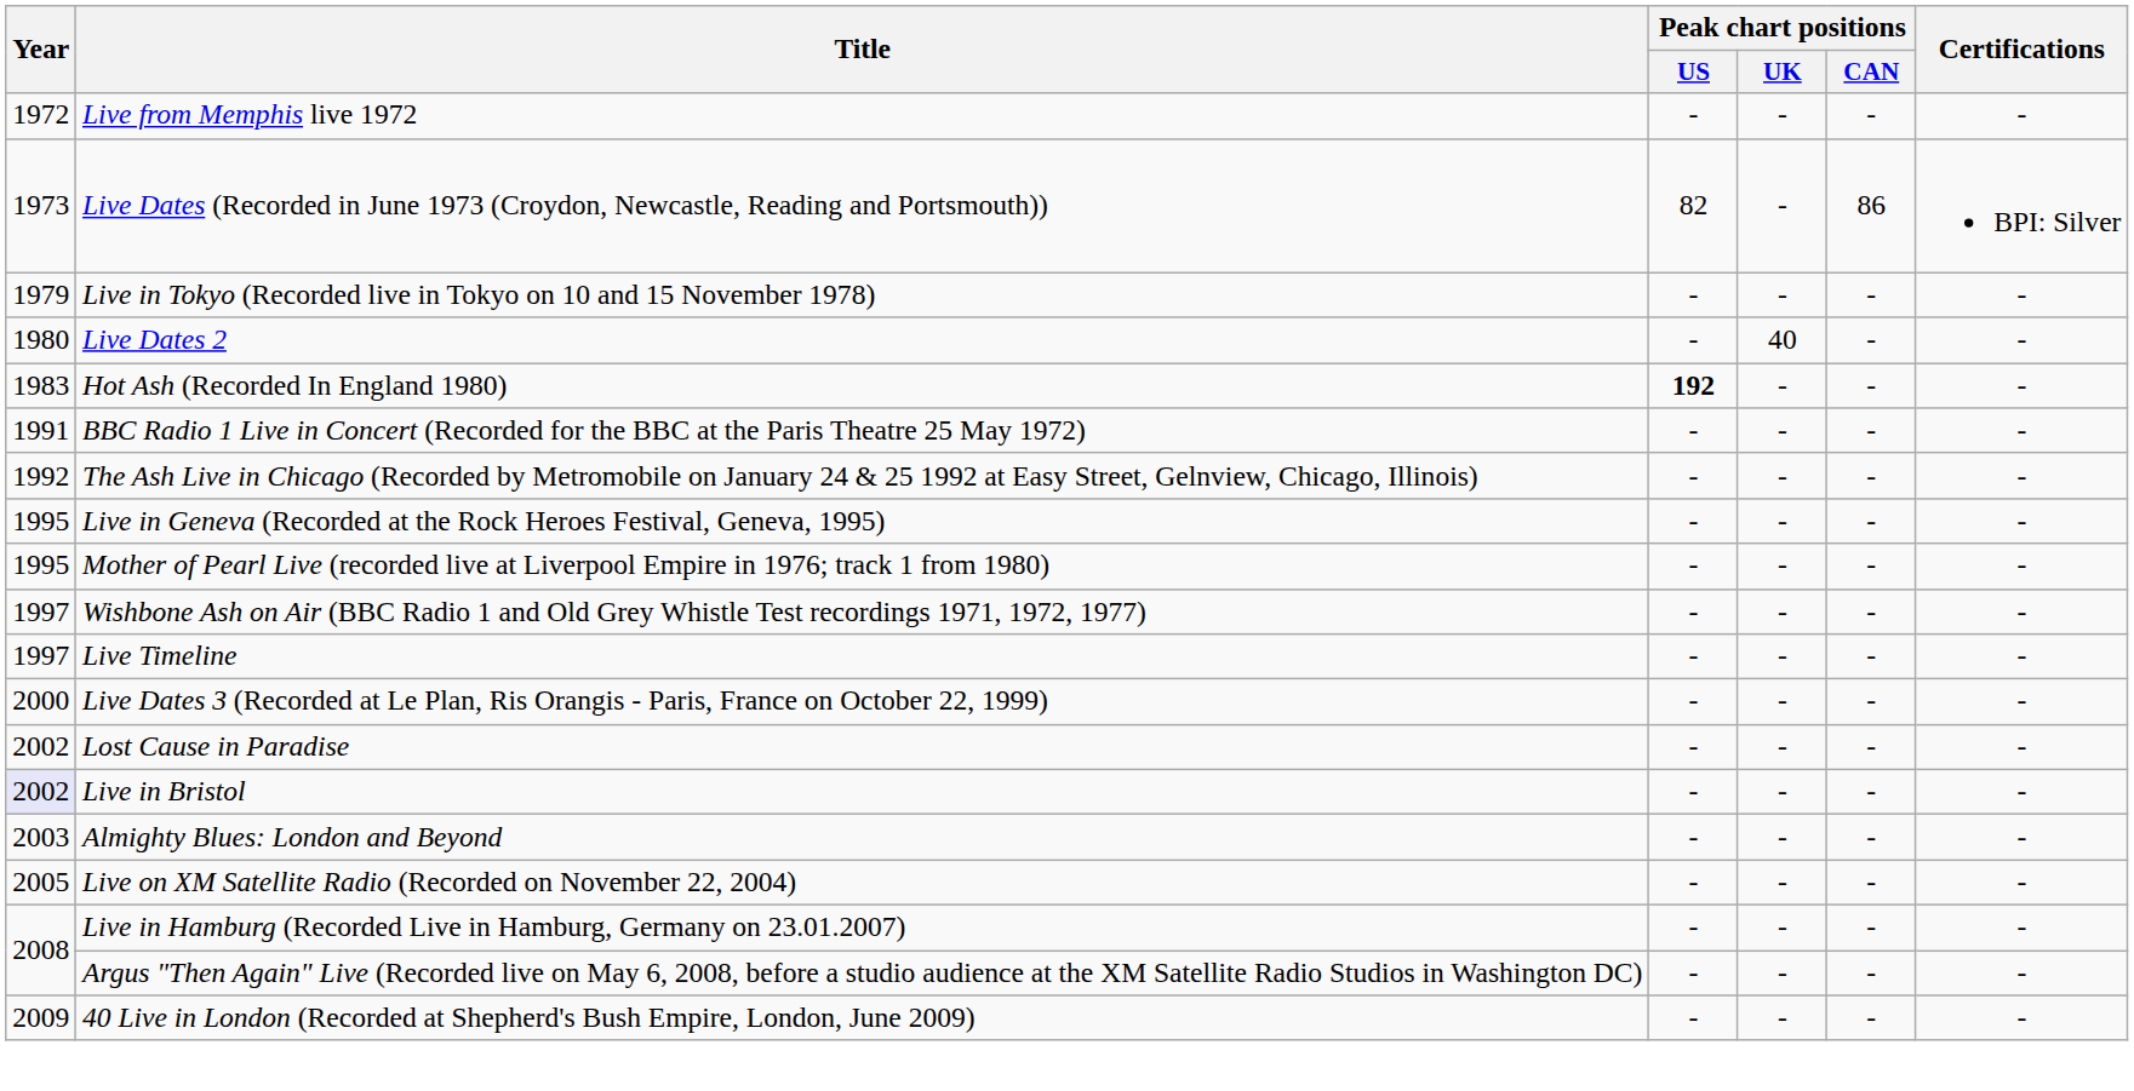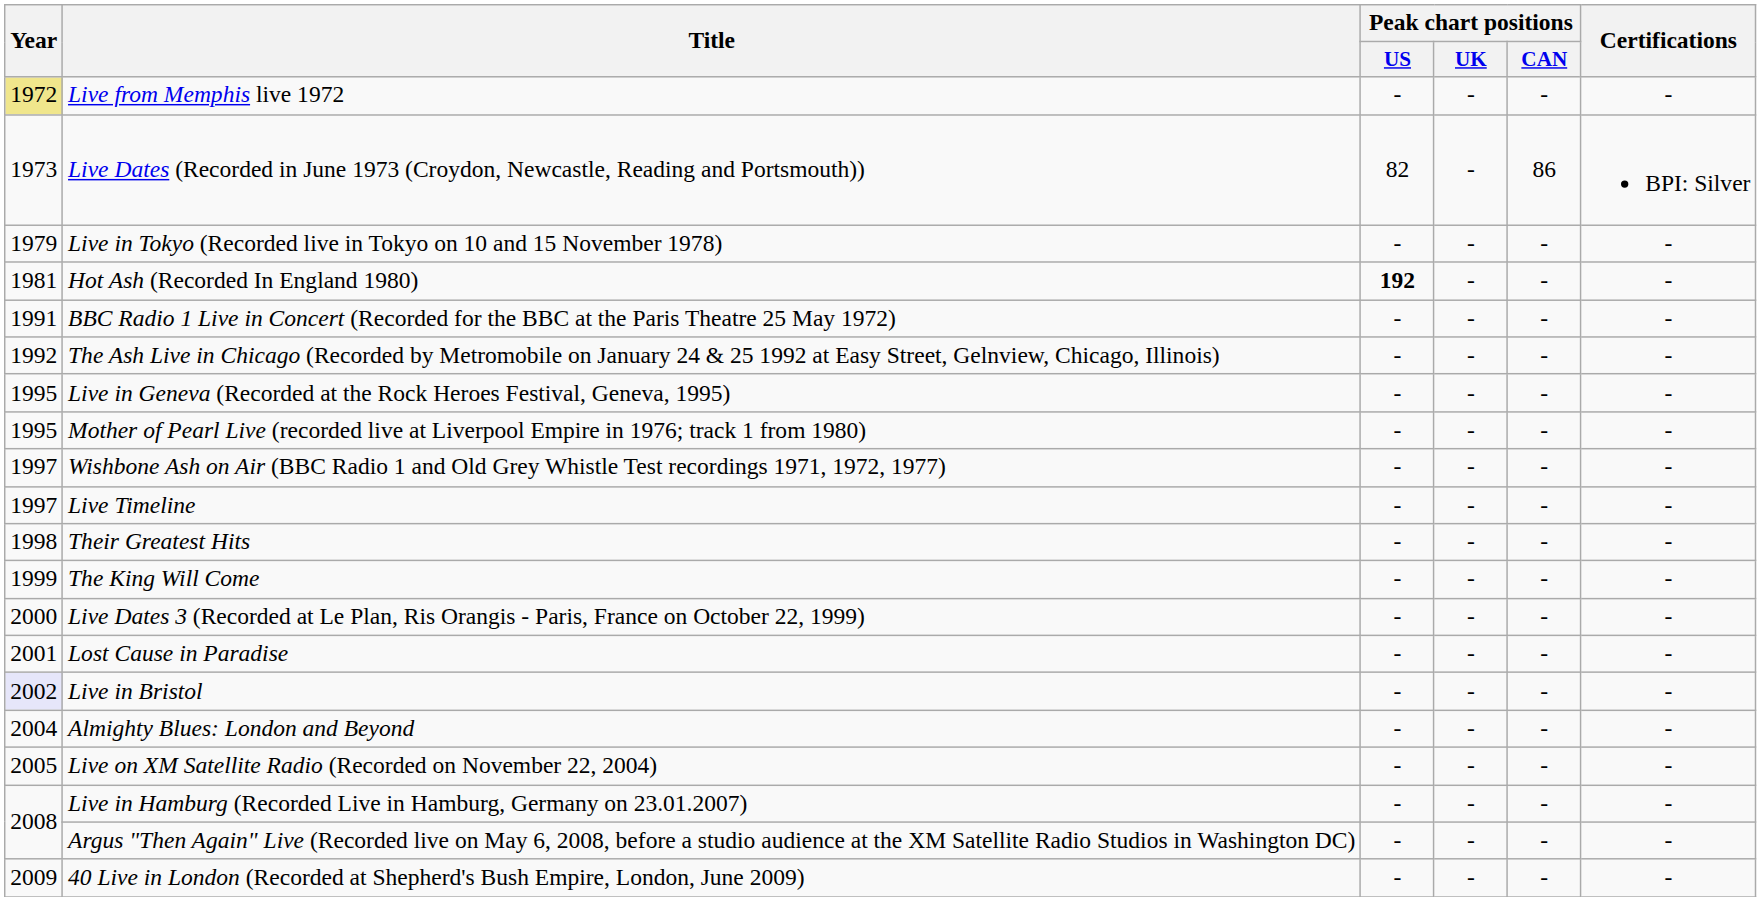Live from Memphis live 1972 | Year: no background -> khaki background
- row: 1980 | Live Dates 2 | - | 40 | - | -
Hot Ash (Recorded In England 1980) | Year: 1983 -> 1981
+ row: 1998 | Their Greatest Hits | - | - | - | -
+ row: 1999 | The King Will Come | - | - | - | -
Lost Cause in Paradise | Year: 2002 -> 2001
Almighty Blues: London and Beyond | Year: 2003 -> 2004
